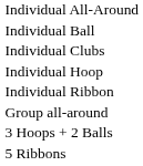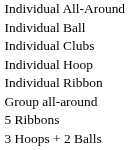rows swapped: 5 Ribbons <-> 3 Hoops + 2 Balls
